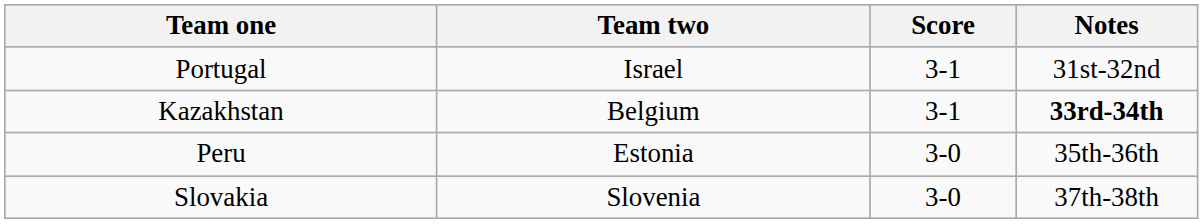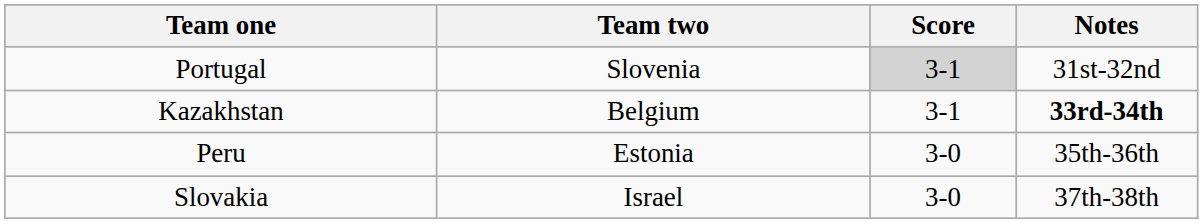Portugal | Team two: Israel -> Slovenia
Portugal | Score: no background -> lightgrey background
Slovakia | Team two: Slovenia -> Israel
